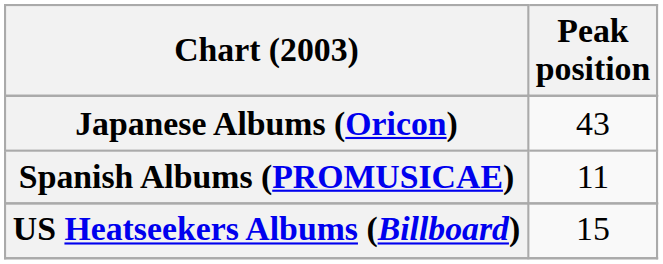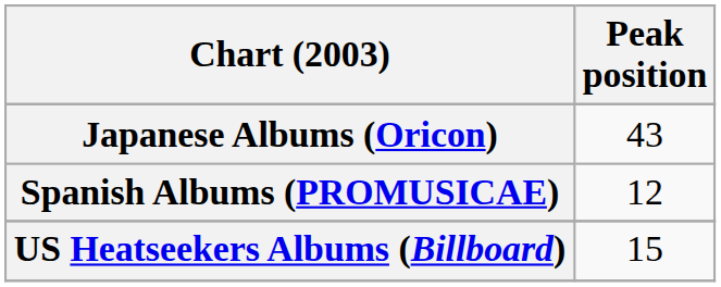Spanish Albums (PROMUSICAE) | Peak position: 11 -> 12
